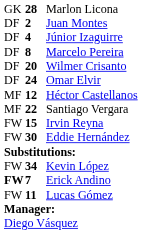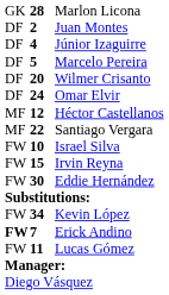Marcelo Pereira | column 2: 8 -> 5
+ row: FW | 10 | Israel Silva
